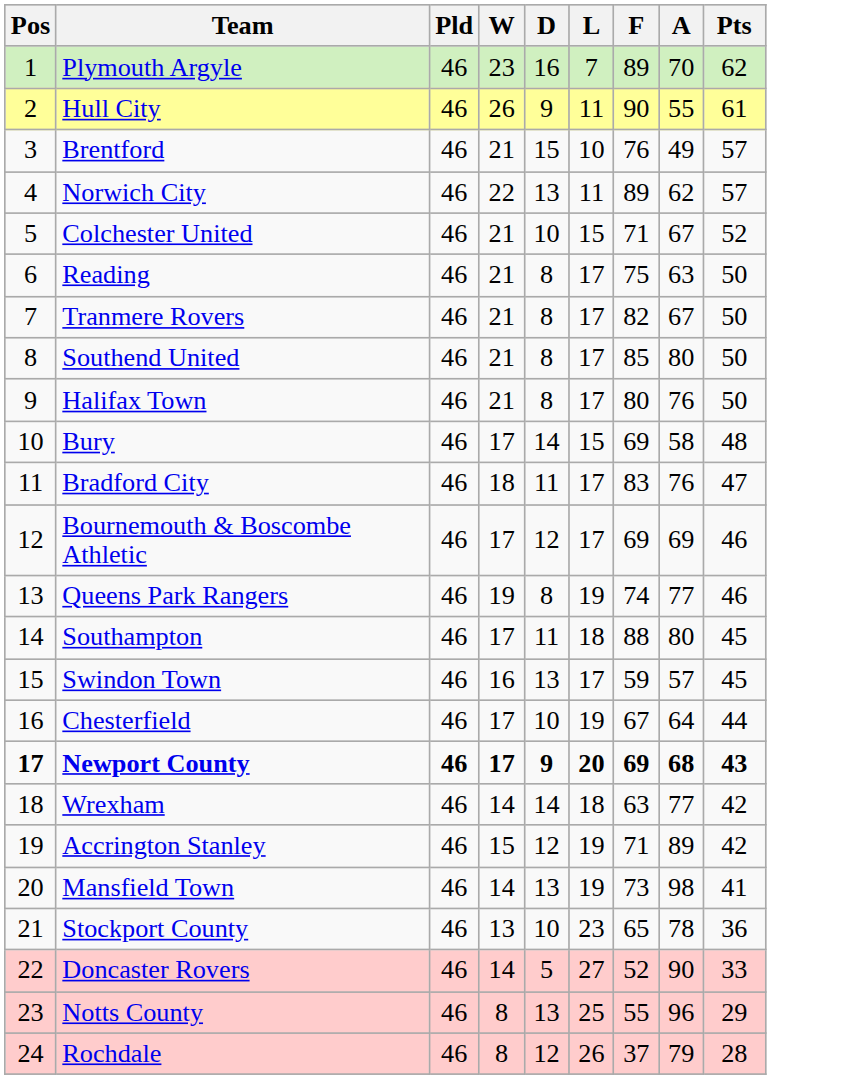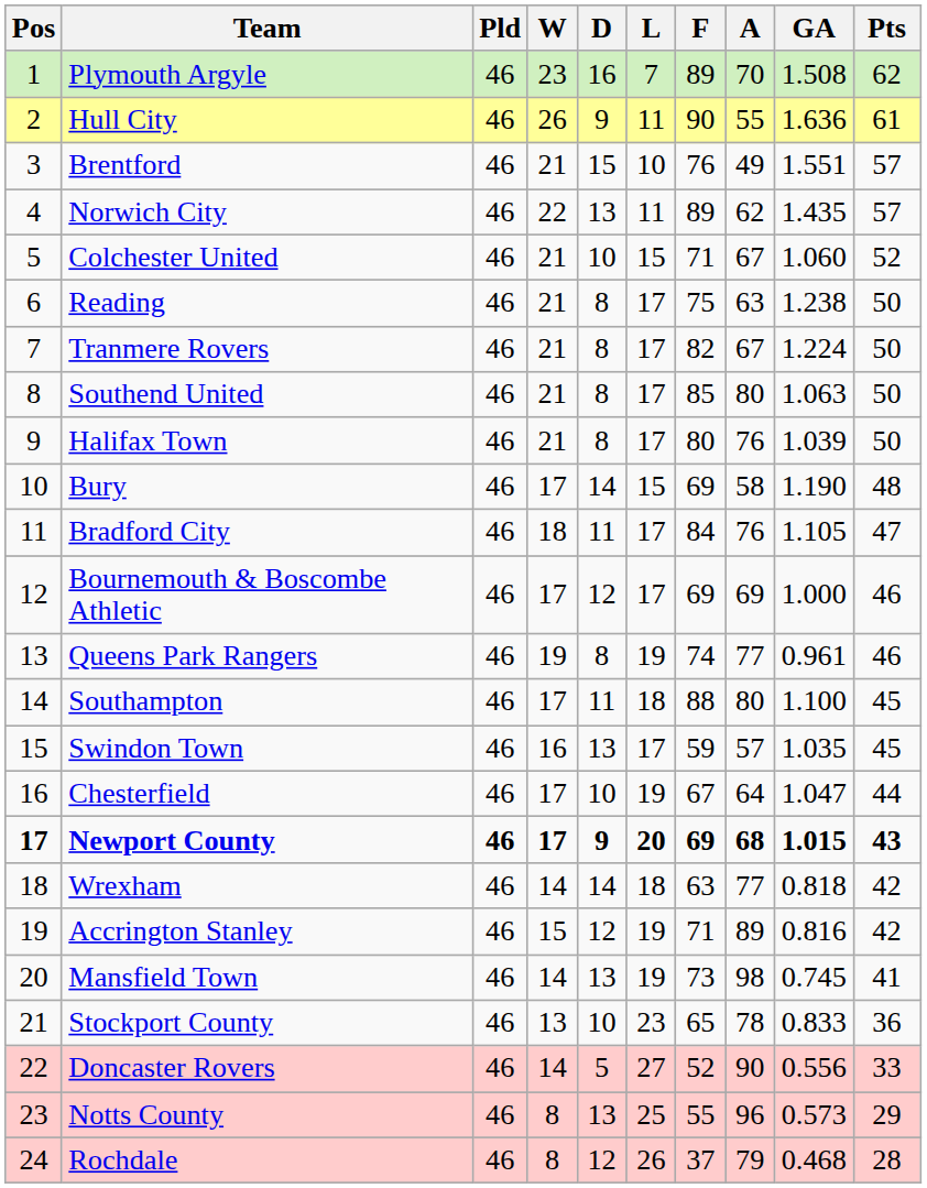+ column: GA | 1.508 | 1.636 | 1.551 | 1.435 | 1.060 | 1.238 | 1.224 | 1.063 | 1.039 | 1.190 | 1.105 | 1.000 | 0.961 | 1.100 | 1.035 | 1.047 | 1.015 | 0.818 | 0.816 | 0.745 | 0.833 | 0.556 | 0.573 | 0.468
Bradford City | F: 83 -> 84
